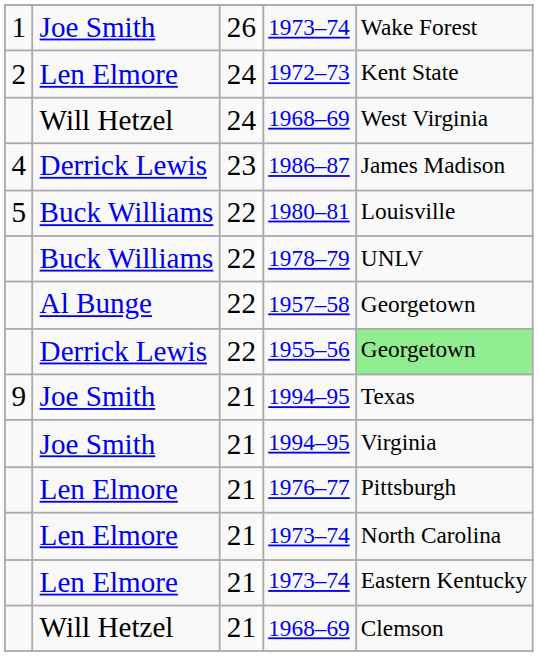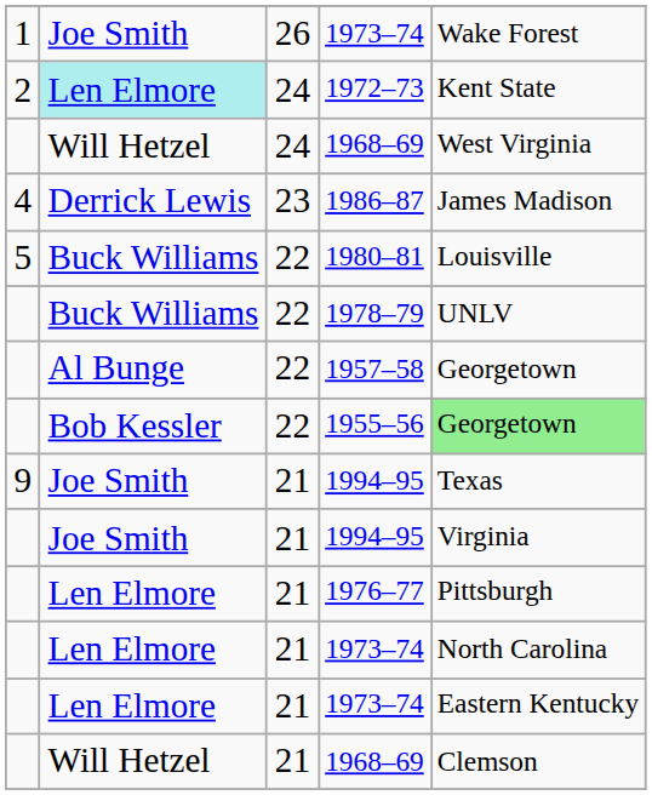1972–73 | column 2: no background -> paleturquoise background
1955–56 | column 2: Derrick Lewis -> Bob Kessler
